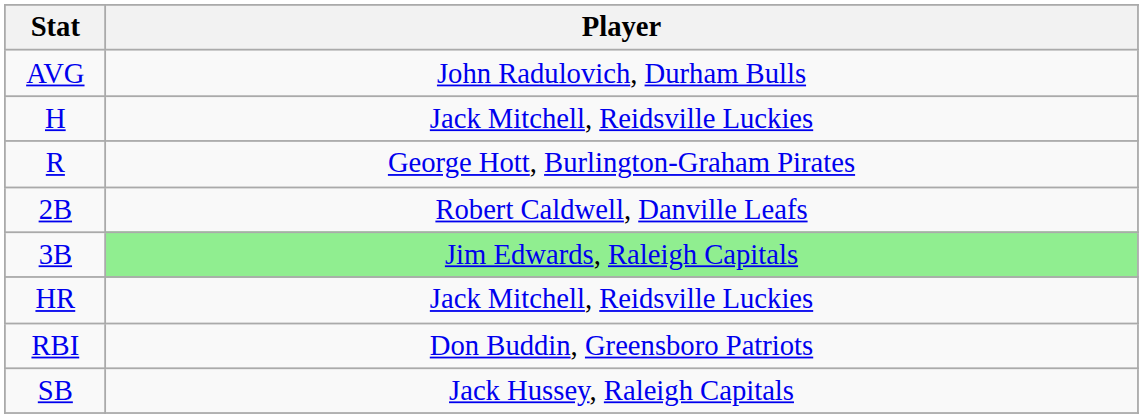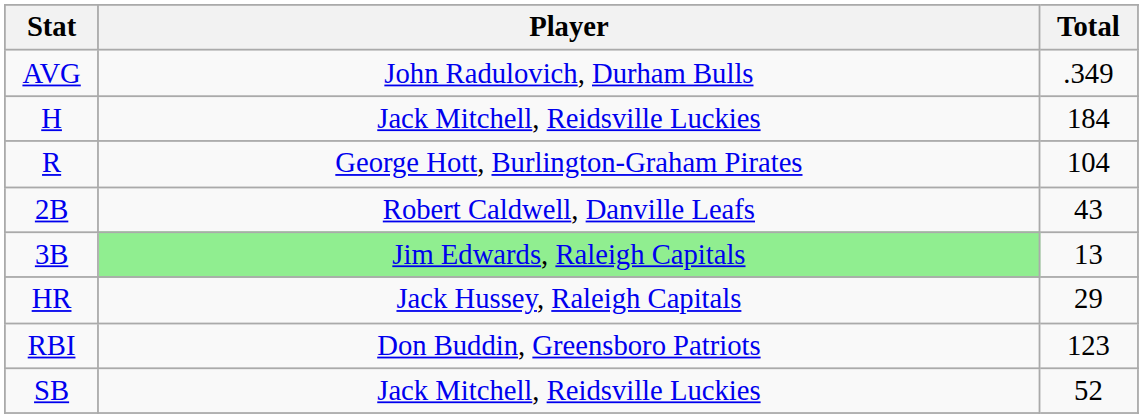+ column: Total | .349 | 184 | 104 | 43 | 13 | 29 | 123 | 52
HR | Player: Jack Mitchell, Reidsville Luckies -> Jack Hussey, Raleigh Capitals
SB | Player: Jack Hussey, Raleigh Capitals -> Jack Mitchell, Reidsville Luckies
